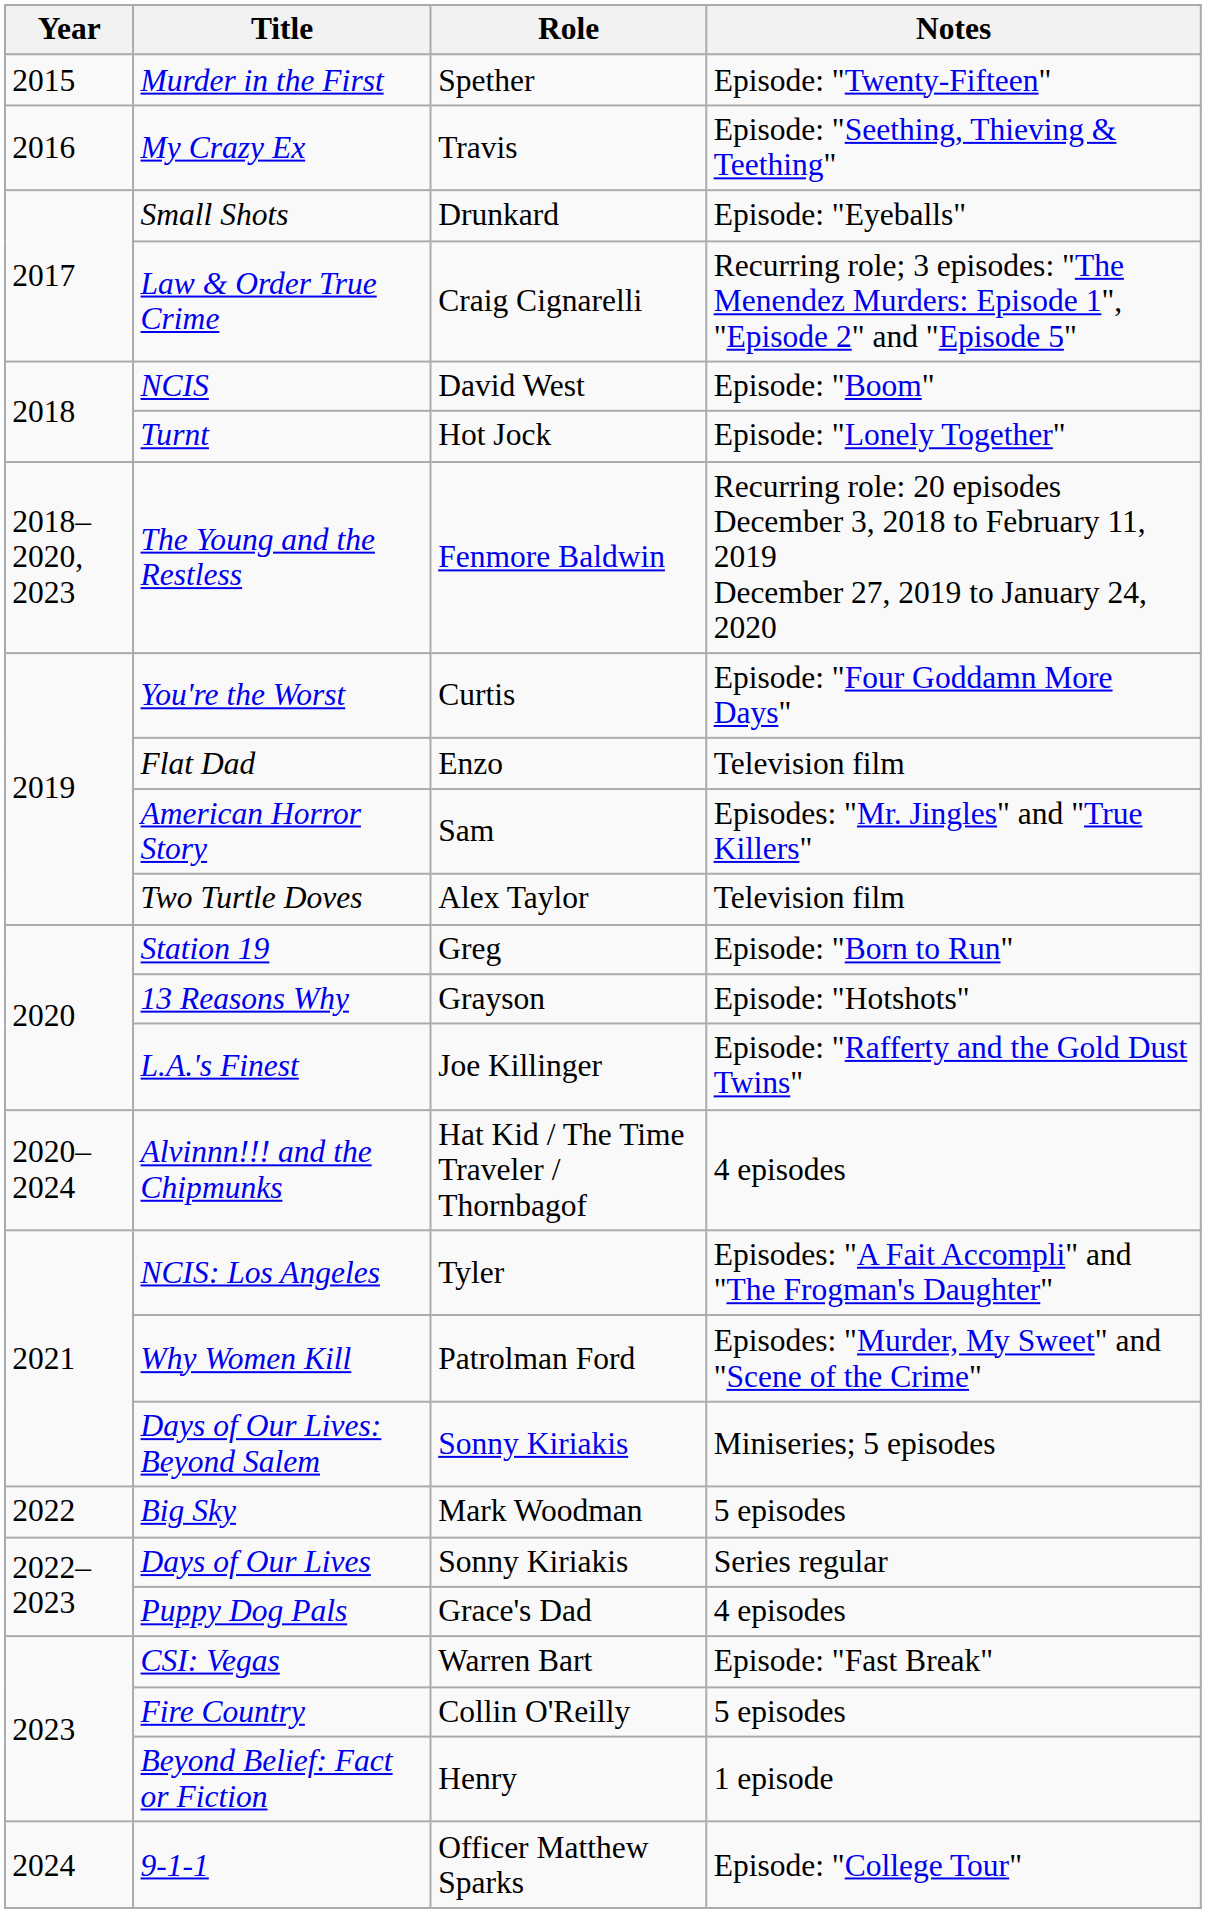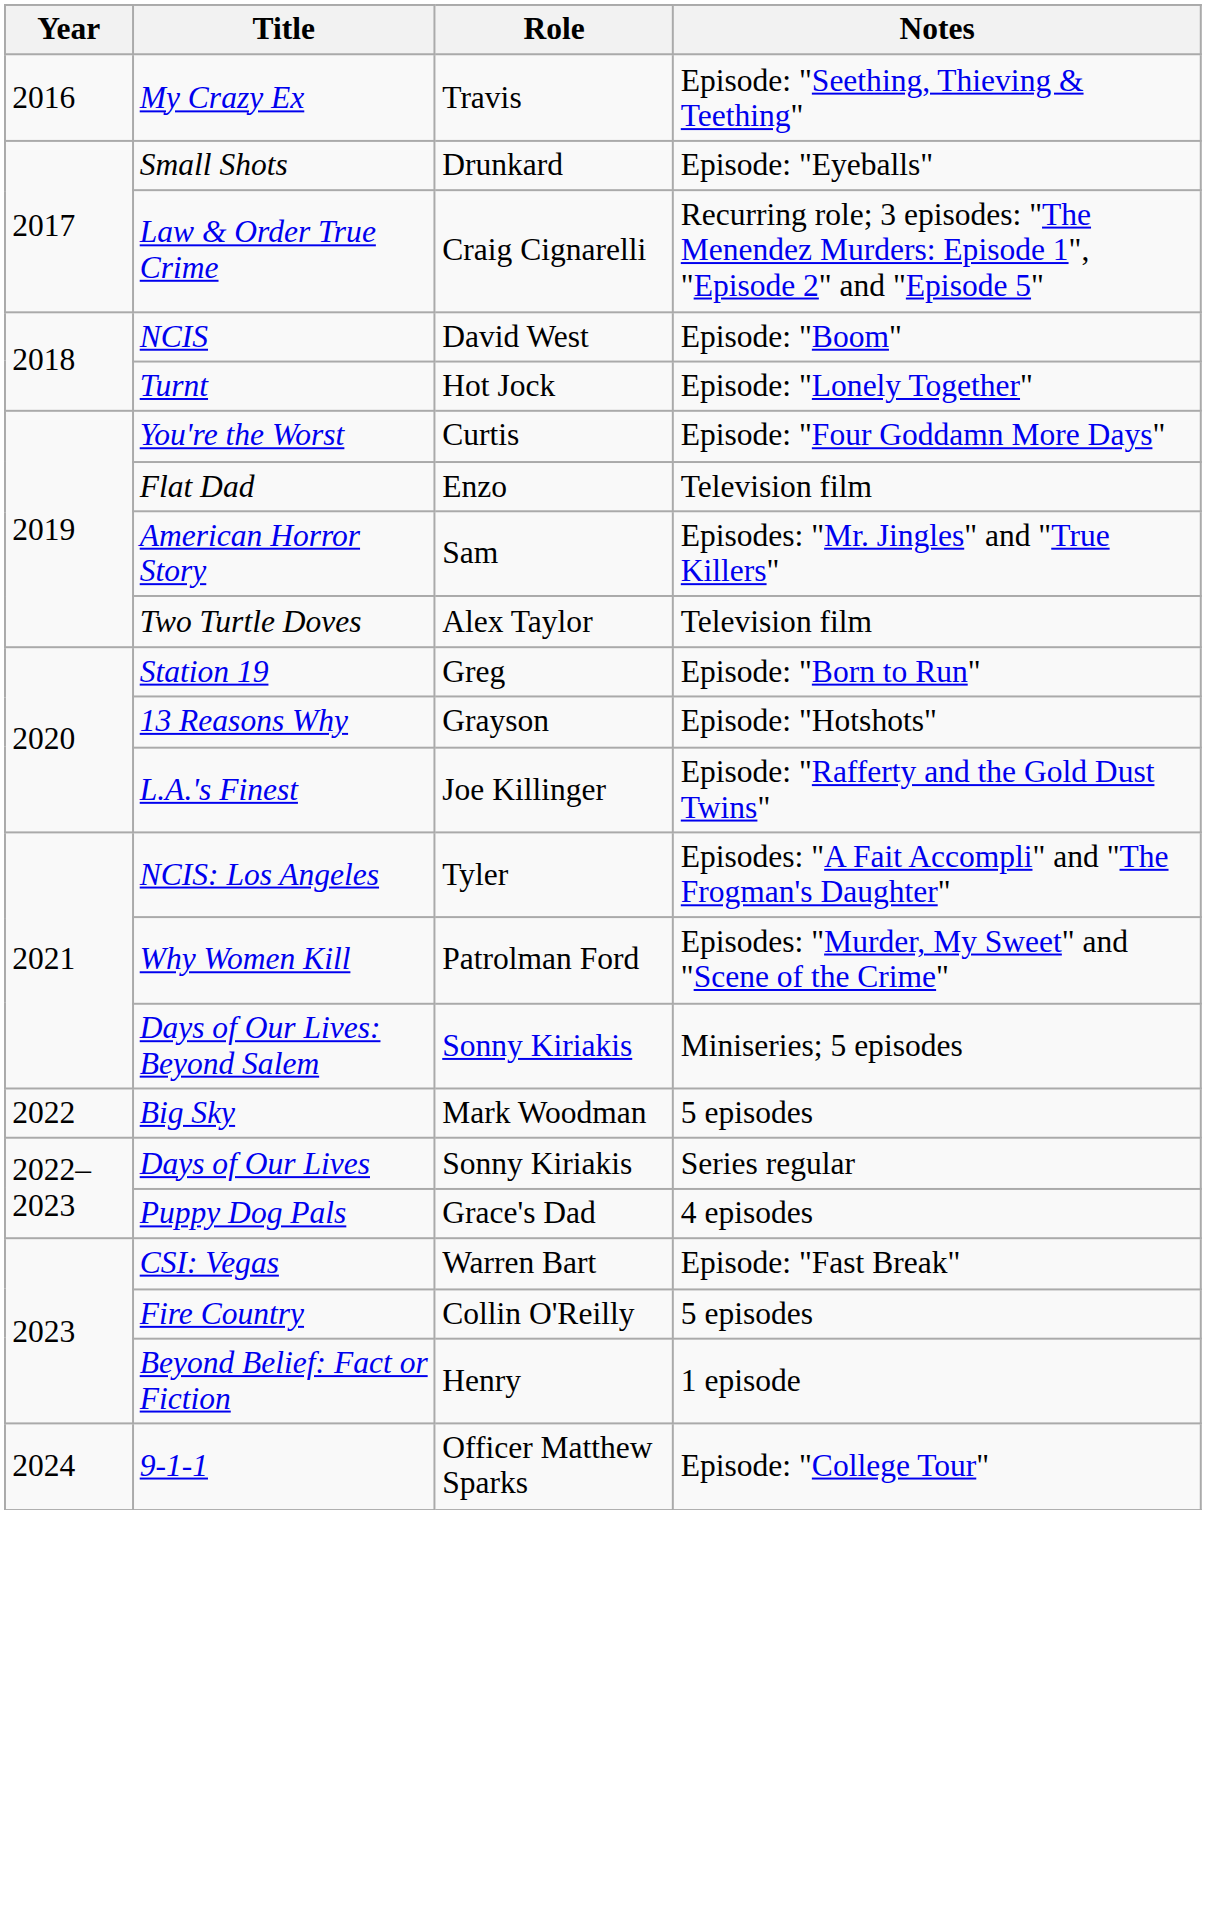- row: 2015 | Murder in the First | Spether | Episode: "Twenty-Fifteen"
- row: 2018–2020, 2023 | The Young and the Restless | Fenmore Baldwin | Recurring role: 20 episodes December 3, 2018 to February 11, 2019 December 27, 2019 to January 24, 2020
- row: 2020–2024 | Alvinnn!!! and the Chipmunks | Hat Kid / The Time Traveler / Thornbagof | 4 episodes
